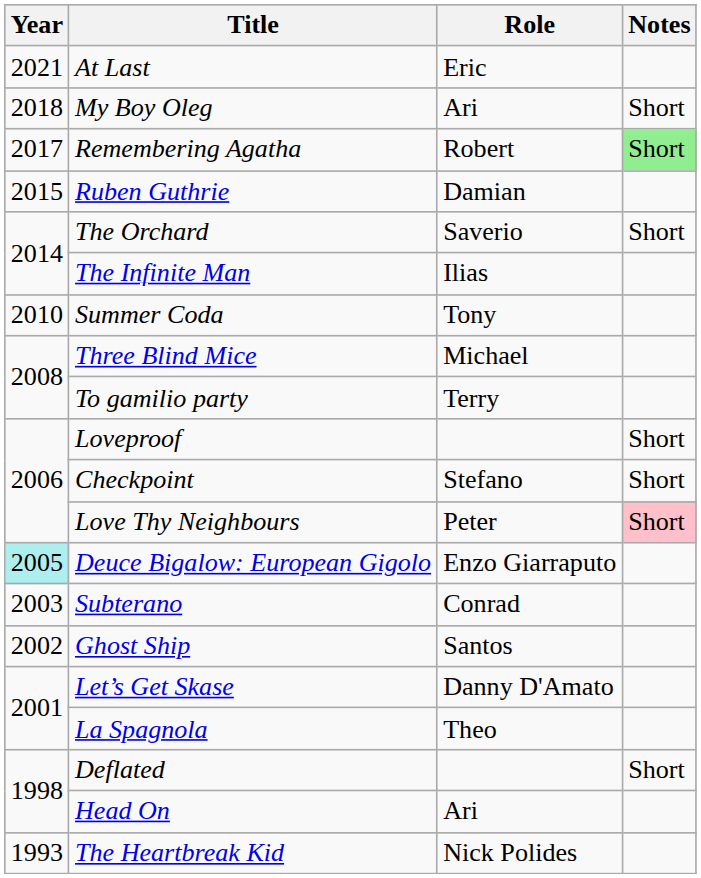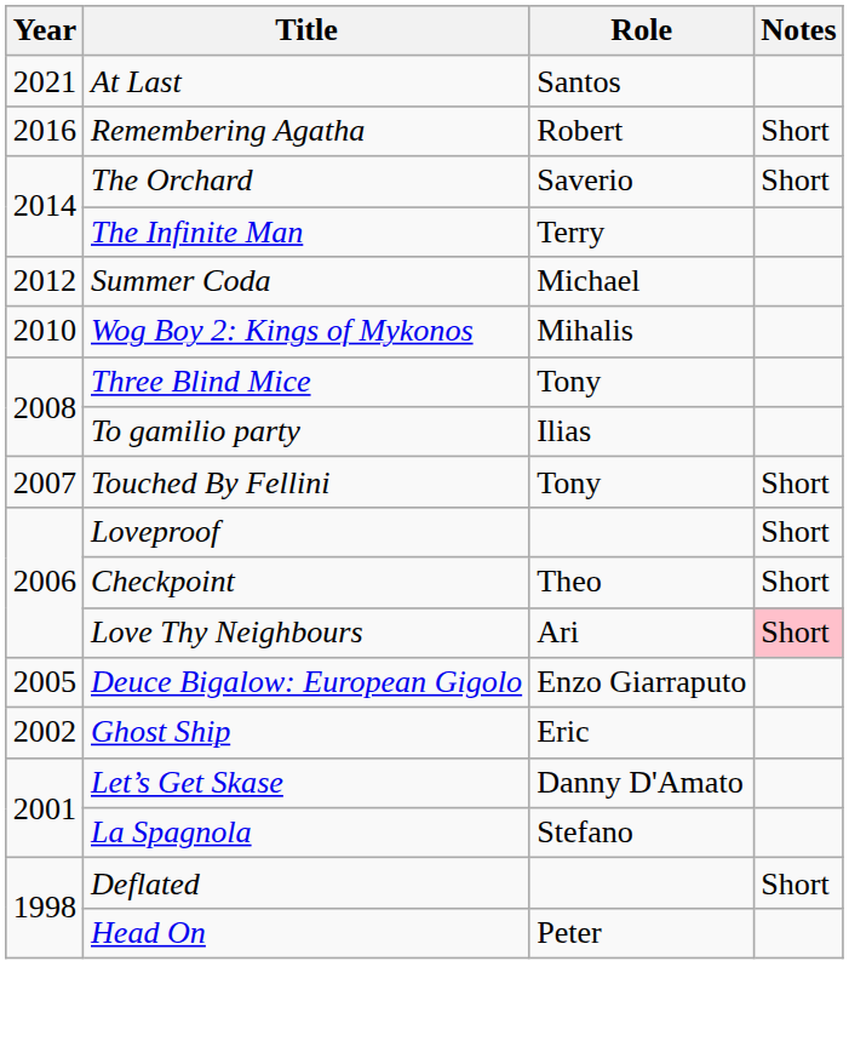At Last | Role: Eric -> Santos
- row: 2018 | My Boy Oleg | Ari | Short
Remembering Agatha | Year: 2017 -> 2016
Remembering Agatha | Notes: lightgreen background -> no background
- row: 2015 | Ruben Guthrie | Damian
The Infinite Man | Role: Ilias -> Terry
Summer Coda | Year: 2010 -> 2012
Summer Coda | Role: Tony -> Michael
+ row: 2010 | Wog Boy 2: Kings of Mykonos | Mihalis
Three Blind Mice | Role: Michael -> Tony
To gamilio party | Role: Terry -> Ilias
+ row: 2007 | Touched By Fellini | Tony | Short
Checkpoint | Role: Stefano -> Theo
Love Thy Neighbours | Role: Peter -> Ari
Deuce Bigalow: European Gigolo | Year: paleturquoise background -> no background
- row: 2003 | Subterano | Conrad
Ghost Ship | Role: Santos -> Eric
La Spagnola | Role: Theo -> Stefano
Head On | Role: Ari -> Peter
- row: 1993 | The Heartbreak Kid | Nick Polides
